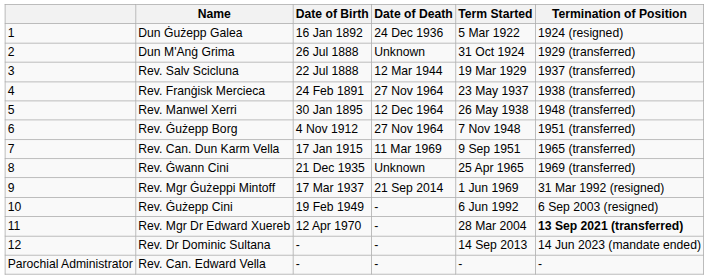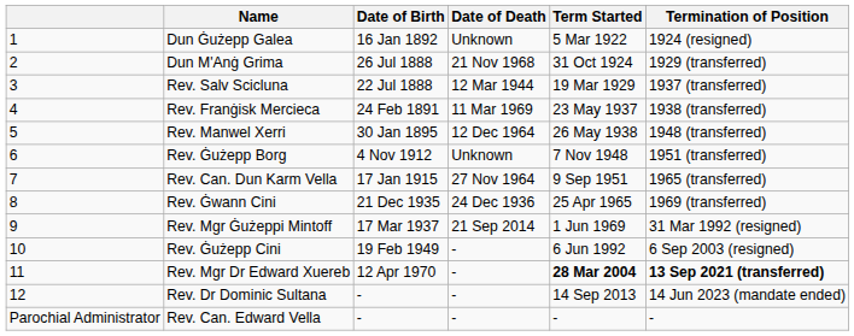Dun Ġużepp Galea | Date of Death: 24 Dec 1936 -> Unknown
Dun M'Anġ Grima | Date of Death: Unknown -> 21 Nov 1968
Rev. Franġisk Mercieca | Date of Death: 27 Nov 1964 -> 11 Mar 1969
Rev. Ġużepp Borg | Date of Death: 27 Nov 1964 -> Unknown
Rev. Can. Dun Karm Vella | Date of Death: 11 Mar 1969 -> 27 Nov 1964
Rev. Ġwann Cini | Date of Death: Unknown -> 24 Dec 1936
Rev. Mgr Dr Edward Xuereb | Term Started: normal -> bold
